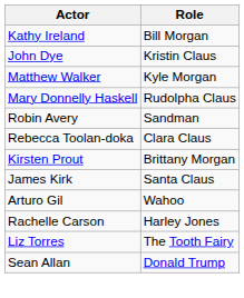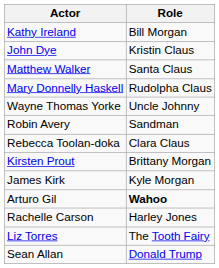Matthew Walker | Role: Kyle Morgan -> Santa Claus
+ row: Wayne Thomas Yorke | Uncle Johnny
James Kirk | Role: Santa Claus -> Kyle Morgan
Arturo Gil | Role: normal -> bold
